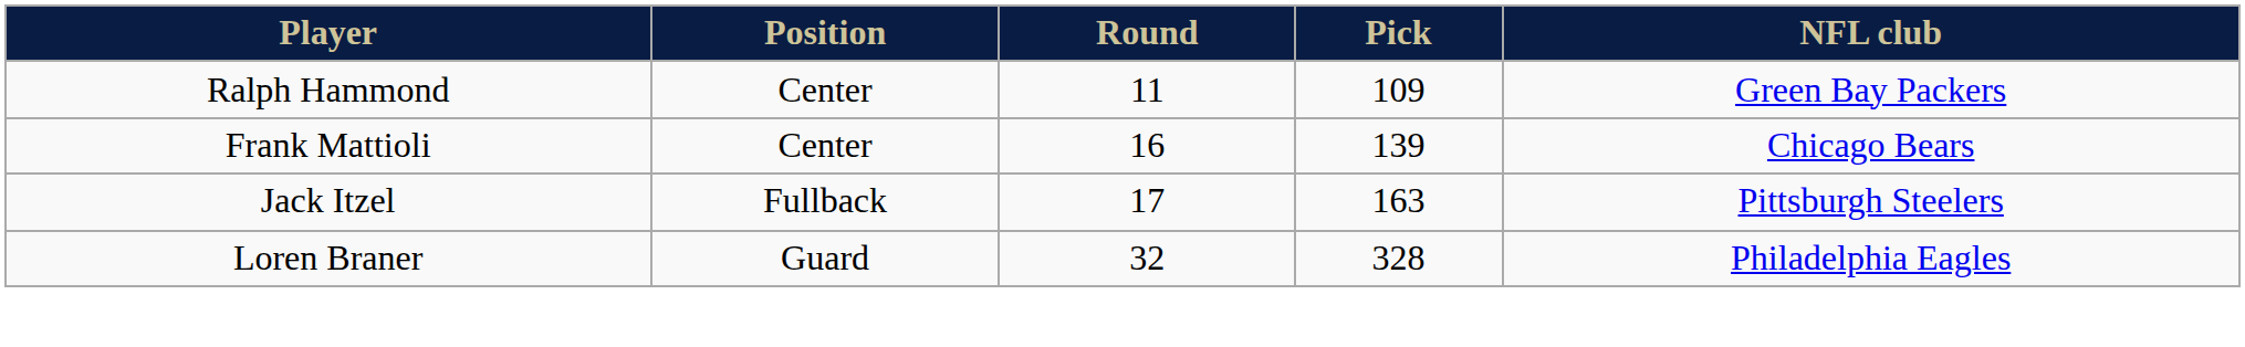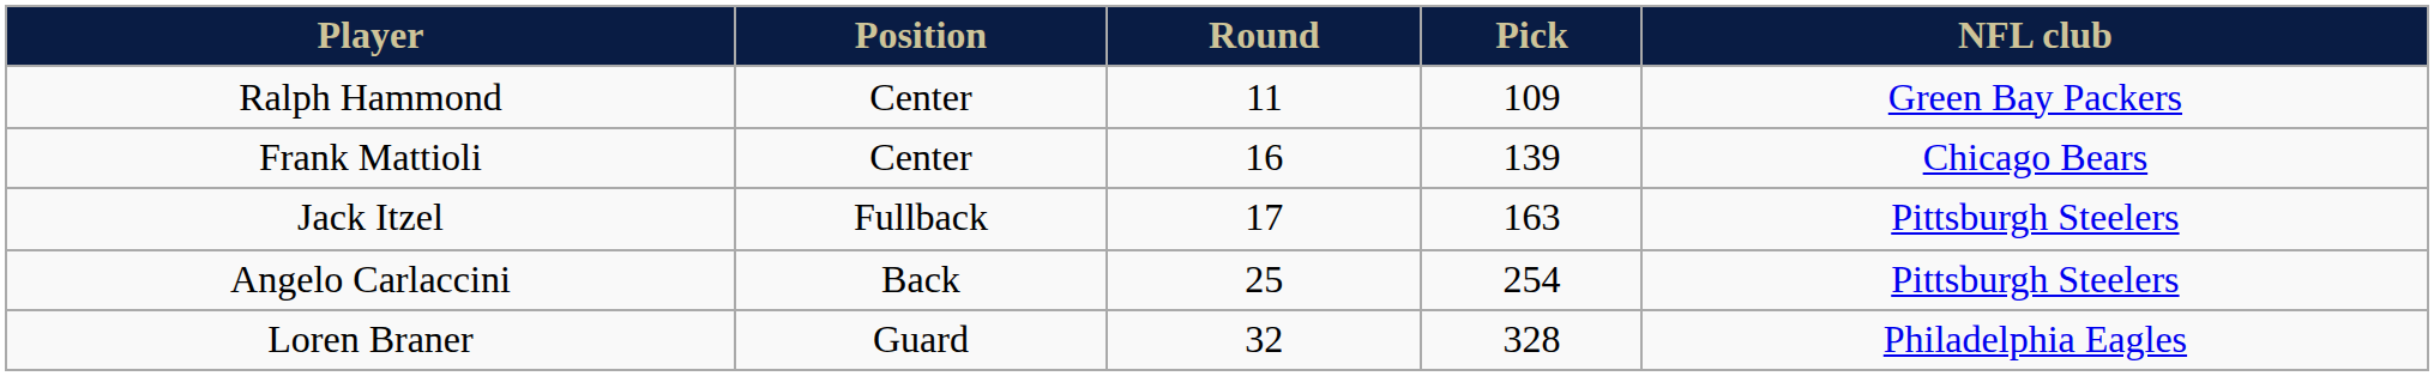+ row: Angelo Carlaccini | Back | 25 | 254 | Pittsburgh Steelers
